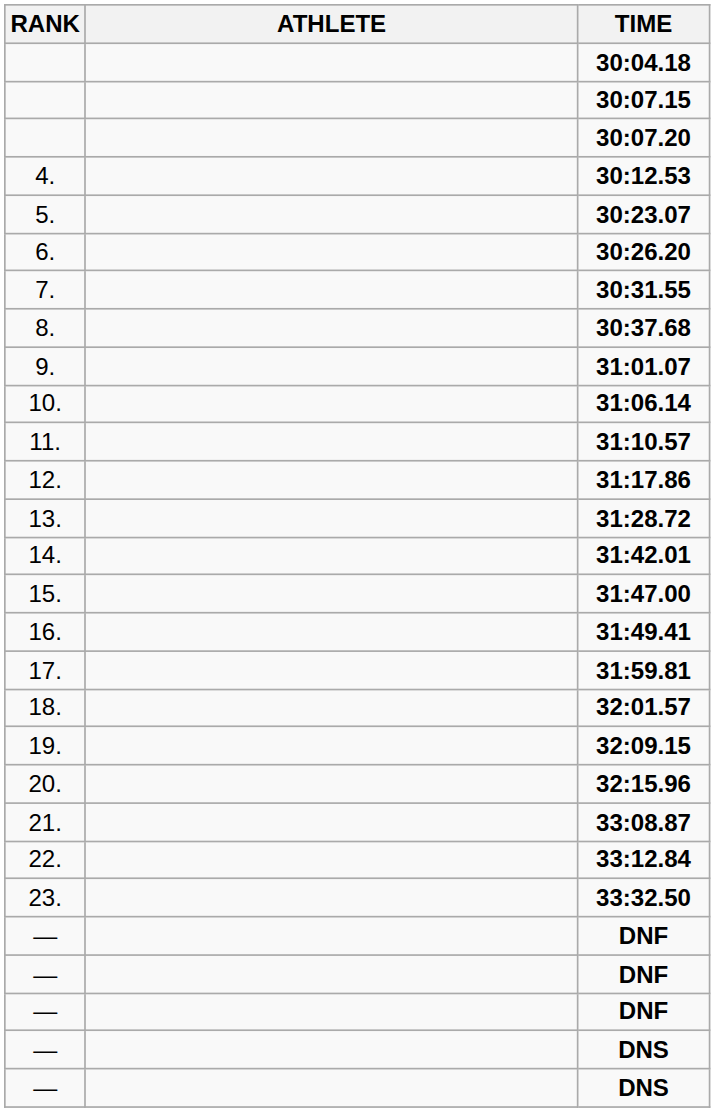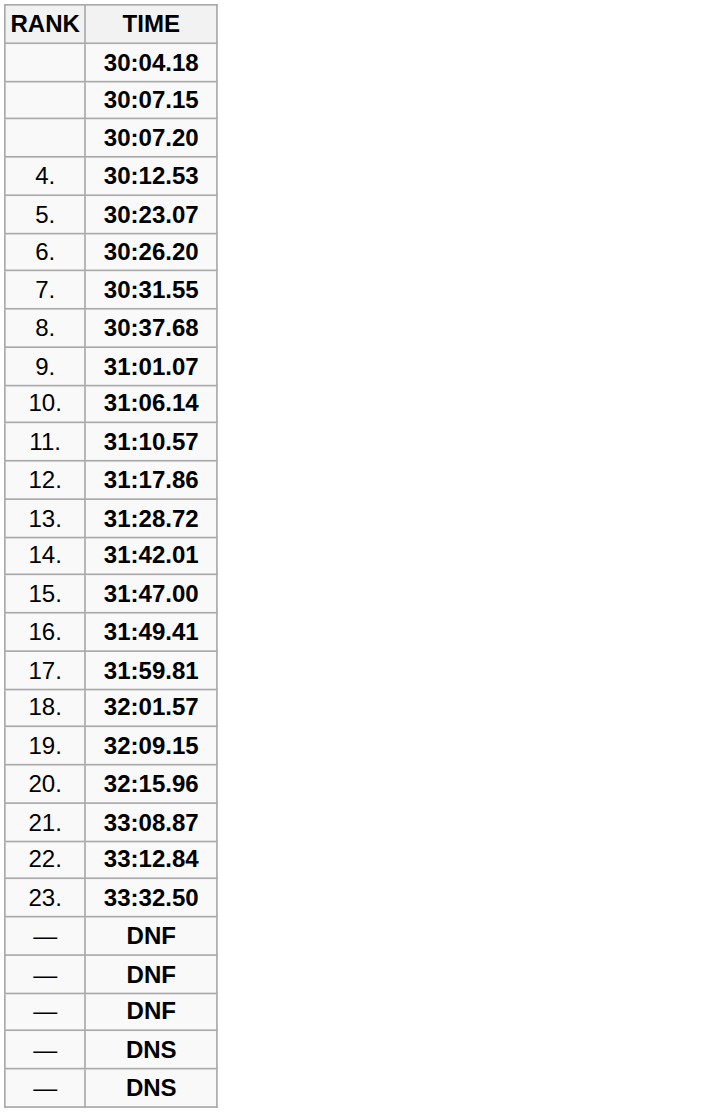- column: ATHLETE
